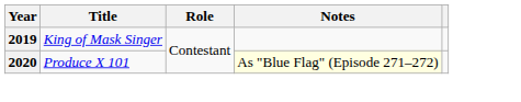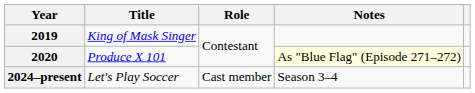+ row: 2024–present | Let's Play Soccer | Cast member | Season 3–4
